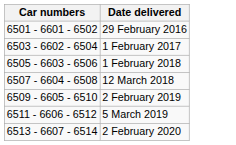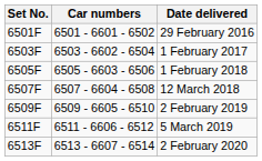+ column: Set No. | 6501F | 6503F | 6505F | 6507F | 6509F | 6511F | 6513F
